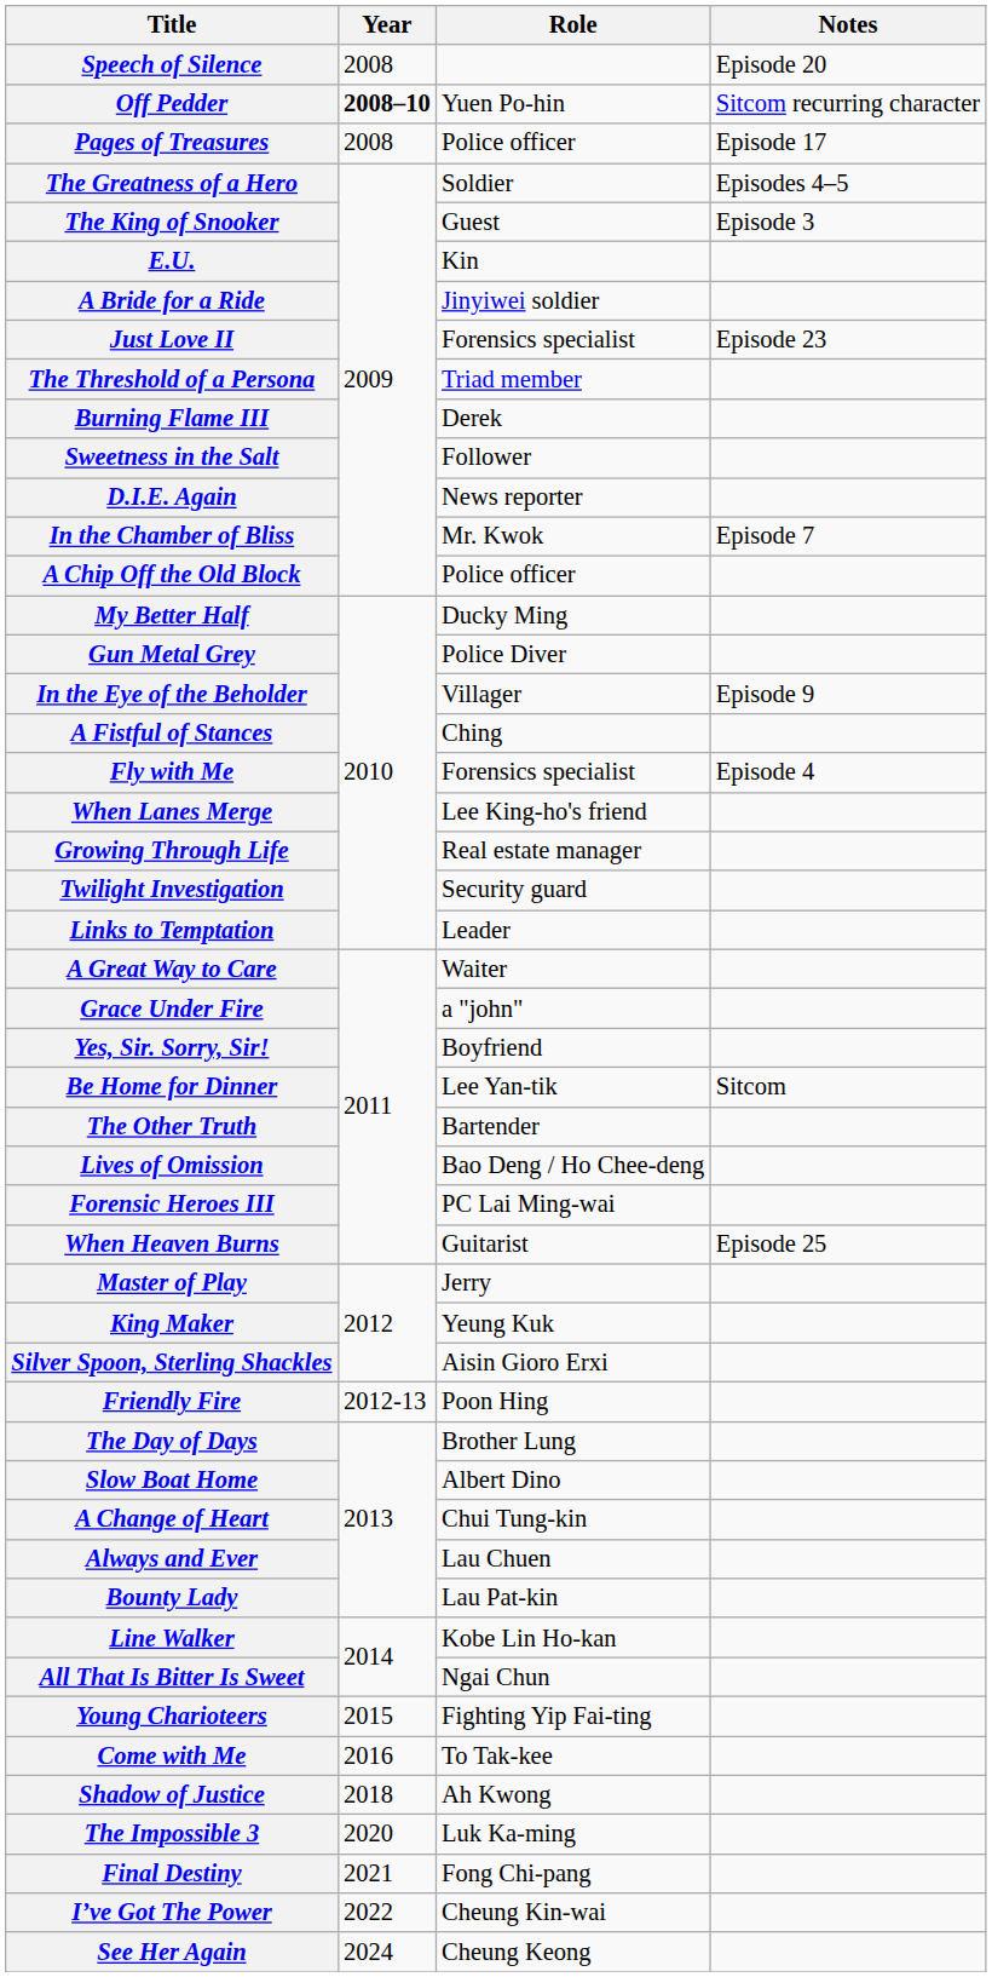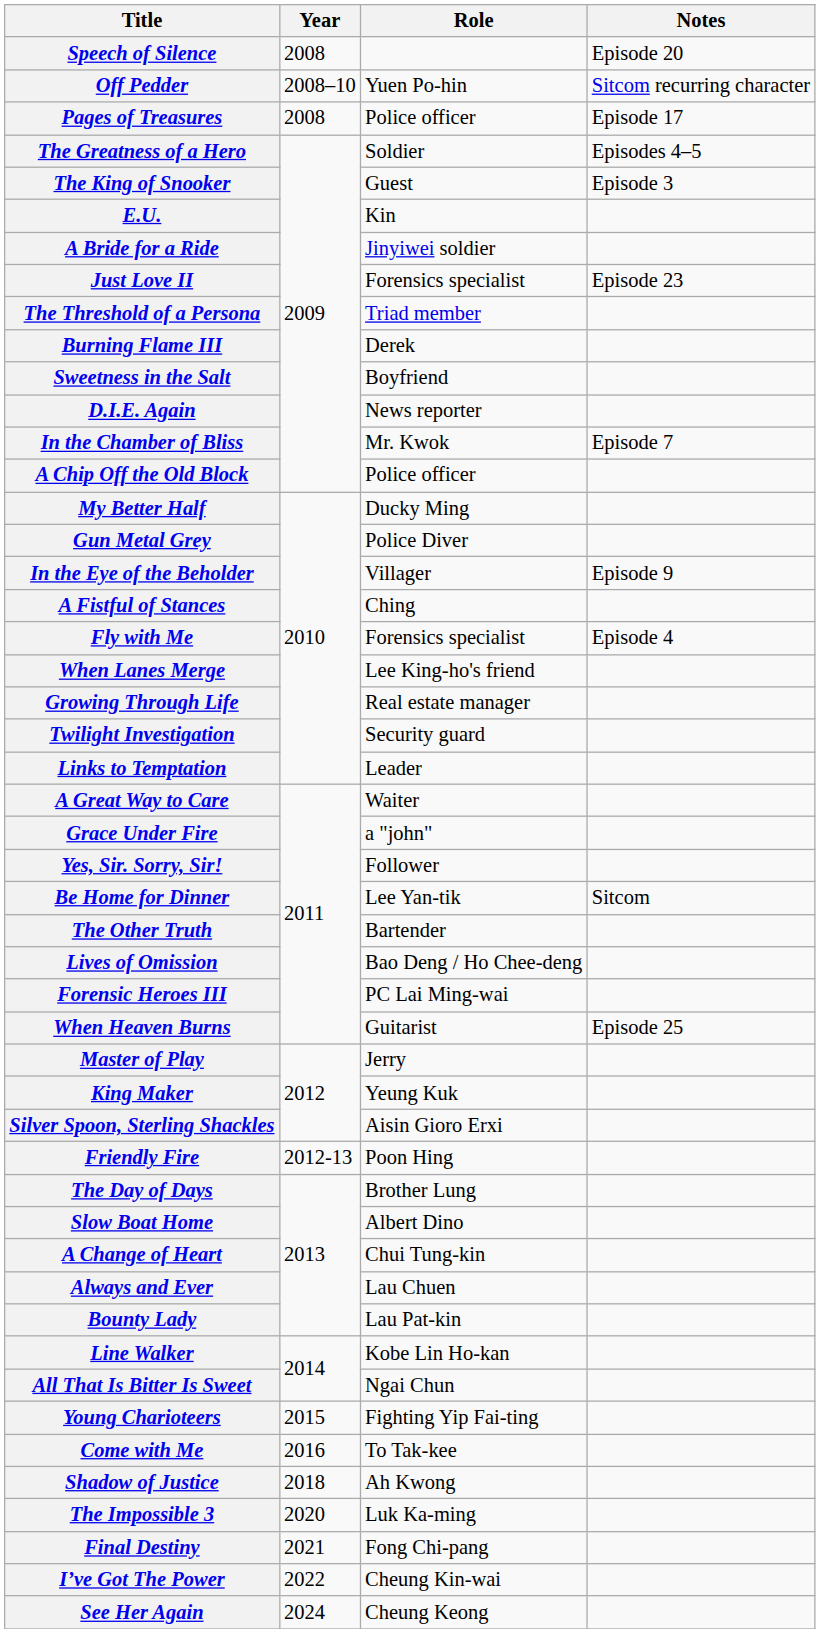Off Pedder | Year: bold -> normal
Sweetness in the Salt | Role: Follower -> Boyfriend
Yes, Sir. Sorry, Sir! | Role: Boyfriend -> Follower
